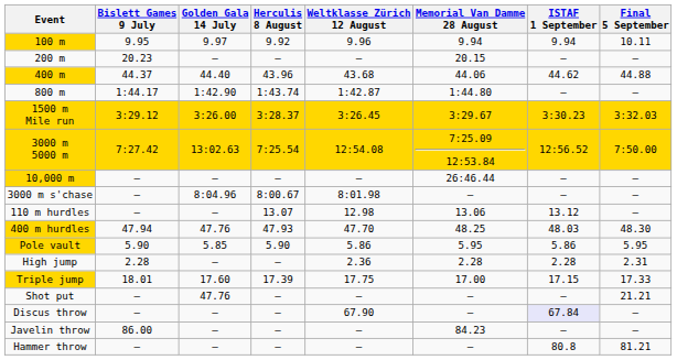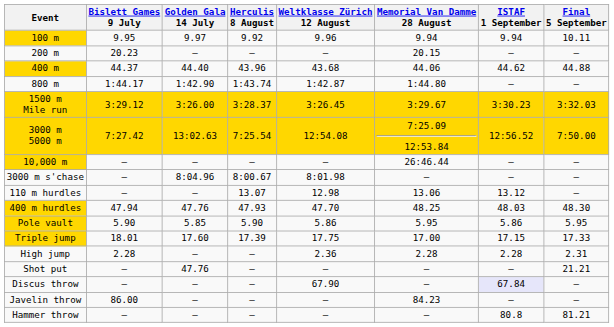rows swapped: High jump <-> Triple jump
